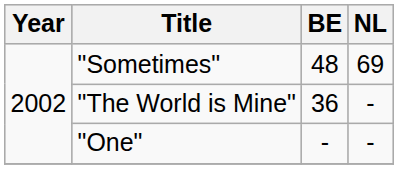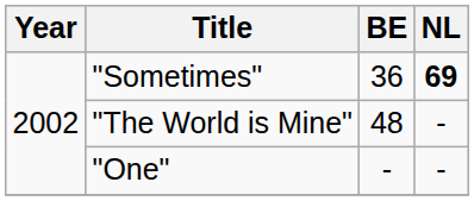"Sometimes" | BE: 48 -> 36
"Sometimes" | NL: normal -> bold
"The World is Mine" | BE: 36 -> 48
